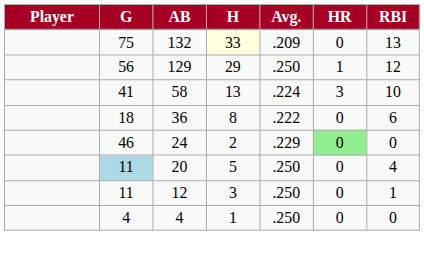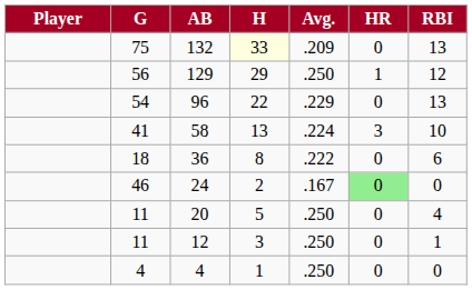+ row: 54 | 96 | 22 | .229 | 0 | 13
24 | Avg.: .229 -> .167
20 | G: lightblue background -> no background
